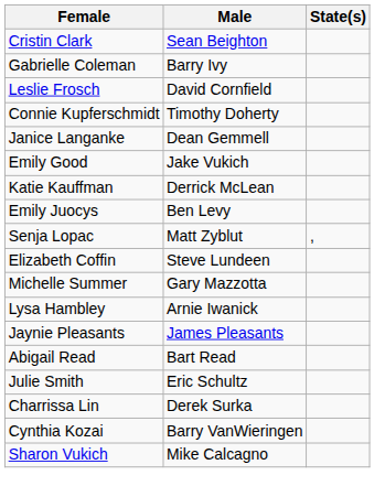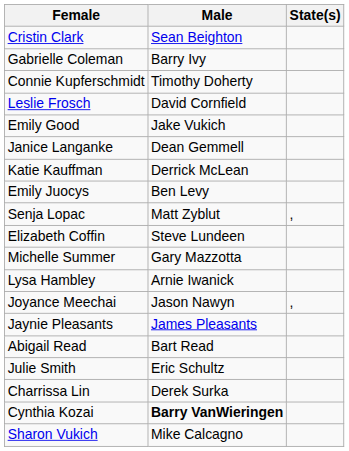rows swapped: Leslie Frosch <-> Connie Kupferschmidt
rows swapped: Janice Langanke <-> Emily Good
+ row: Joyance Meechai | Jason Nawyn | ,
Cynthia Kozai | Male: normal -> bold
